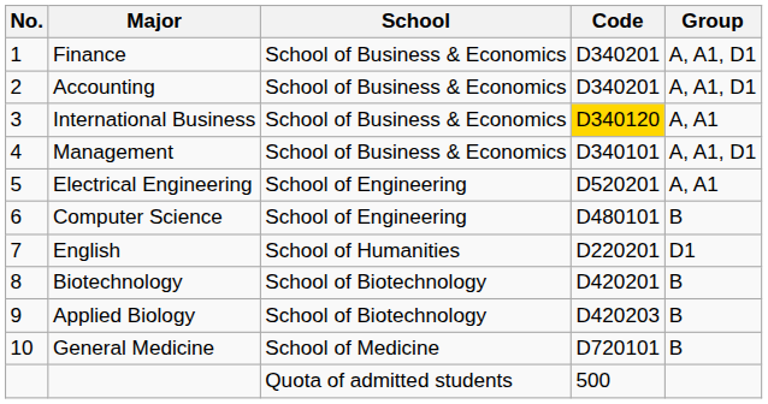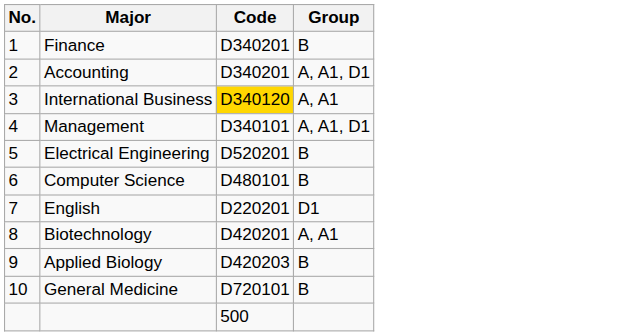- column: School | School of Business & Economics | School of Business & Economics | School of Business & Economics | School of Business & Economics | School of Engineering | School of Engineering | School of Humanities | School of Biotechnology | School of Biotechnology | School of Medicine | Quota of admitted students
Finance | Group: A, A1, D1 -> B
Electrical Engineering | Group: A, A1 -> B
Biotechnology | Group: B -> A, A1
